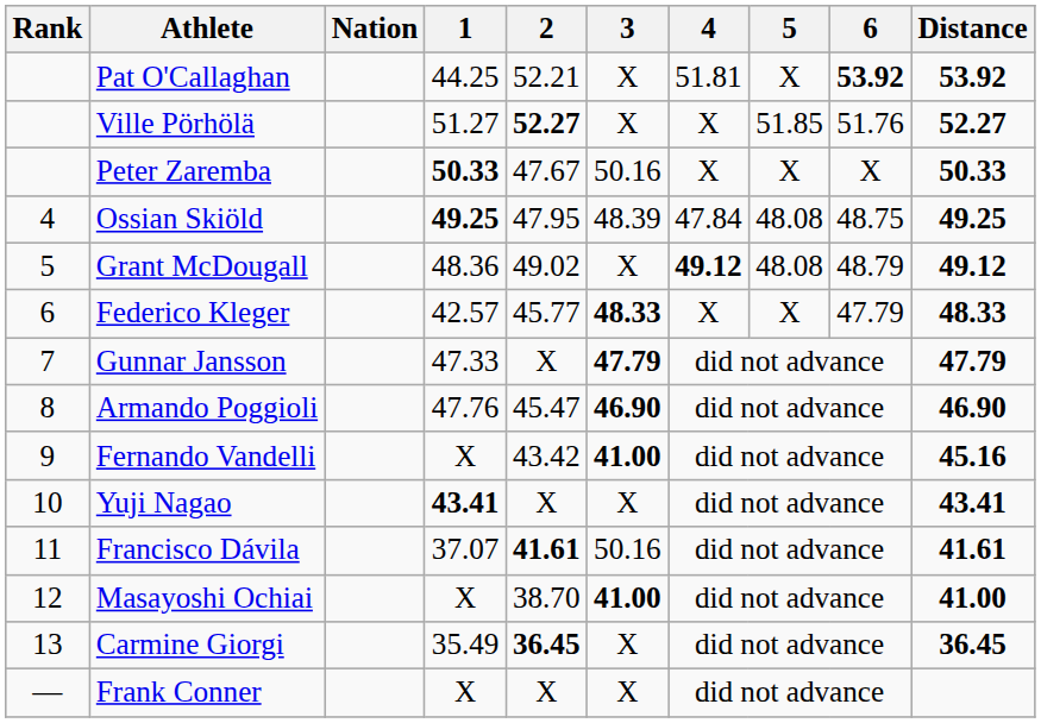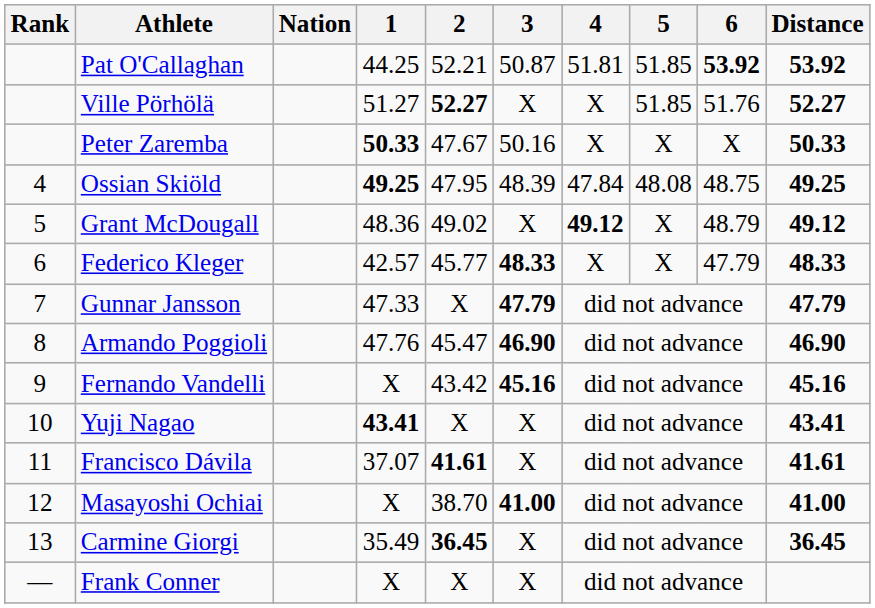Pat O'Callaghan | 3: X -> 50.87
Pat O'Callaghan | 5: X -> 51.85
Grant McDougall | 5: 48.08 -> X
Fernando Vandelli | 3: 41.00 -> 45.16
Francisco Dávila | 3: 50.16 -> X
